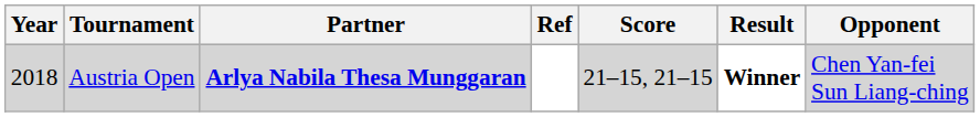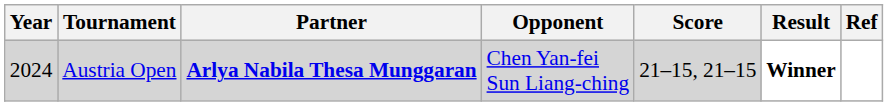columns swapped: Opponent <-> Ref
Austria Open | Year: 2018 -> 2024
